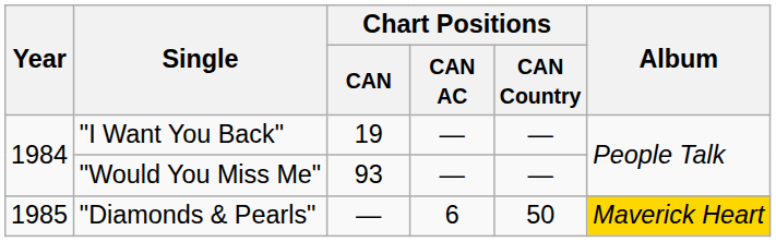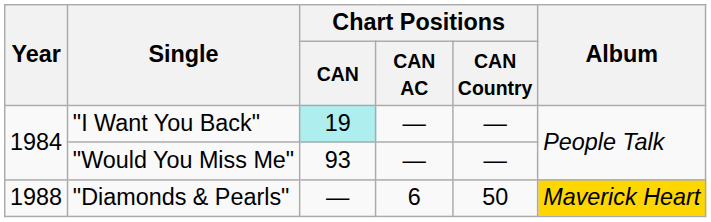"I Want You Back" | Chart Positions / CAN: no background -> paleturquoise background
"Diamonds & Pearls" | Year: 1985 -> 1988
